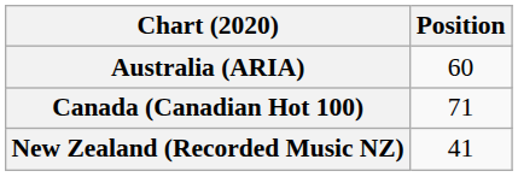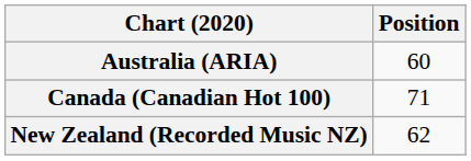New Zealand (Recorded Music NZ) | Position: 41 -> 62
